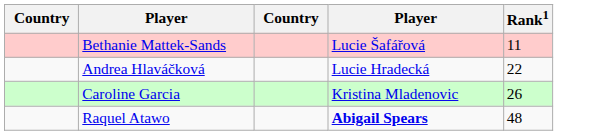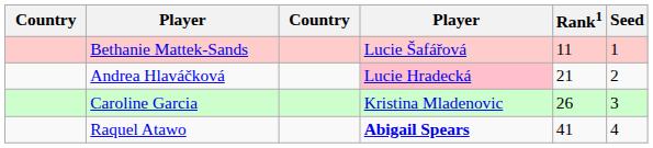+ column: Seed | 1 | 2 | 3 | 4
Andrea Hlaváčková | column 4: no background -> pink background
Andrea Hlaváčková | Rank1: 22 -> 21
Raquel Atawo | Rank1: 48 -> 41
